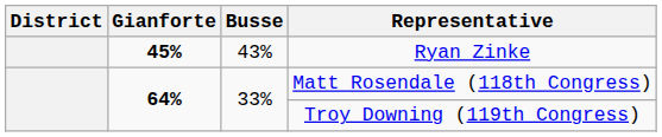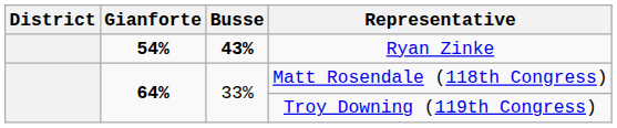Ryan Zinke | Gianforte: 45% -> 54%
Ryan Zinke | Busse: normal -> bold
